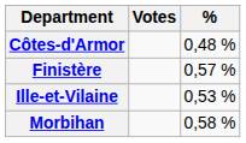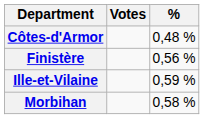Finistère | %: 0,57 % -> 0,56 %
Ille-et-Vilaine | %: 0,53 % -> 0,59 %
